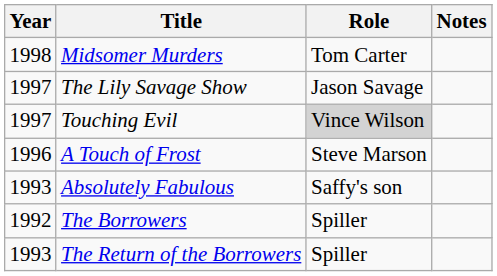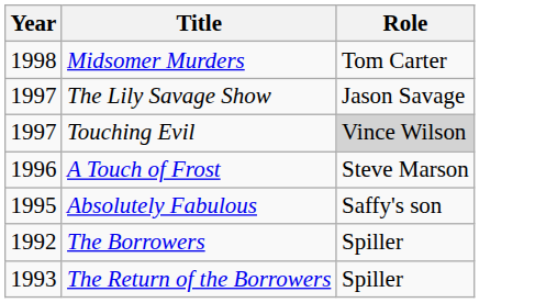- column: Notes
Absolutely Fabulous | Year: 1993 -> 1995
